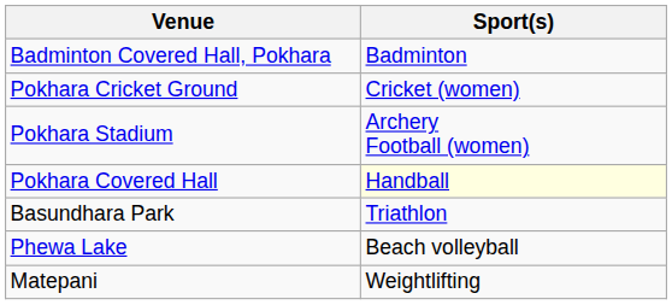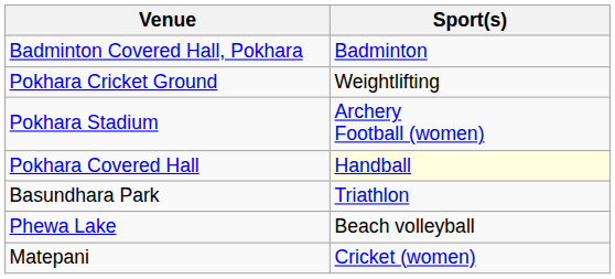Pokhara Cricket Ground | Sport(s): Cricket (women) -> Weightlifting
Matepani | Sport(s): Weightlifting -> Cricket (women)
